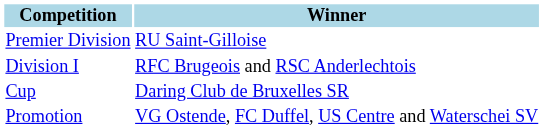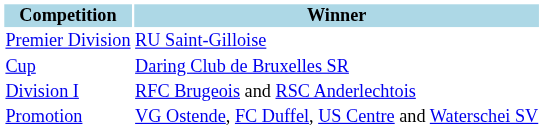rows swapped: Cup <-> Division I
